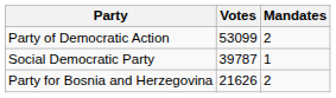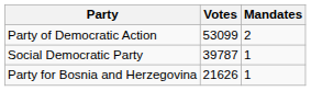Party for Bosnia and Herzegovina | Mandates: 2 -> 1
